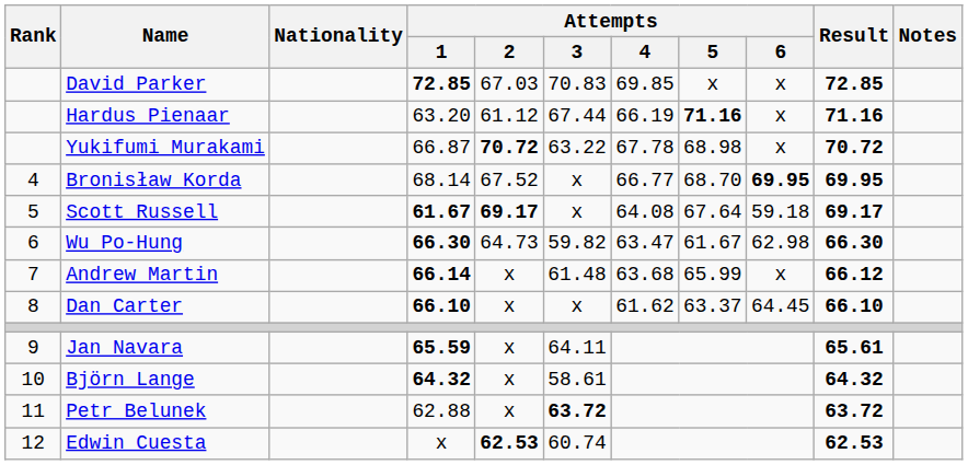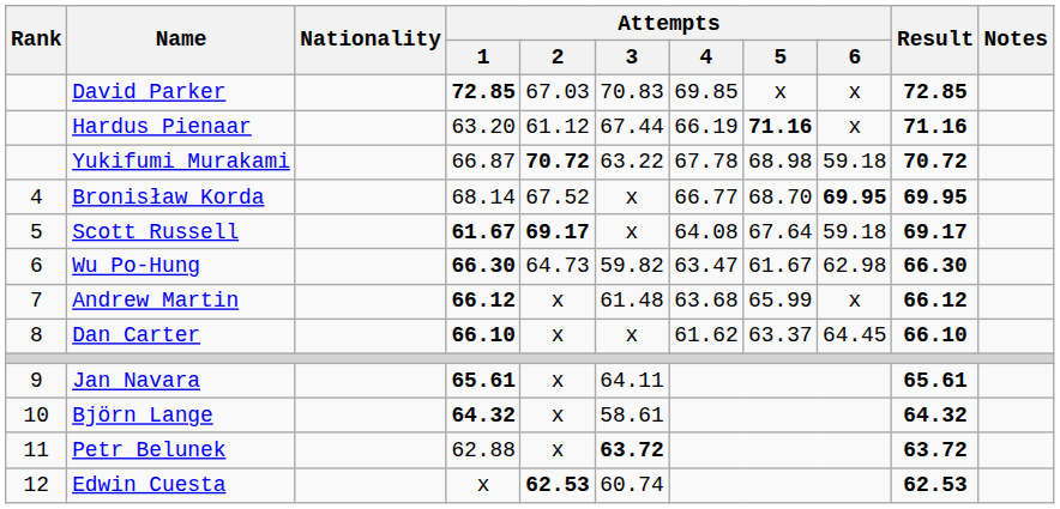Yukifumi Murakami | Attempts / 6: x -> 59.18
Andrew Martin | Attempts / 1: 66.14 -> 66.12
Jan Navara | Attempts / 1: 65.59 -> 65.61
